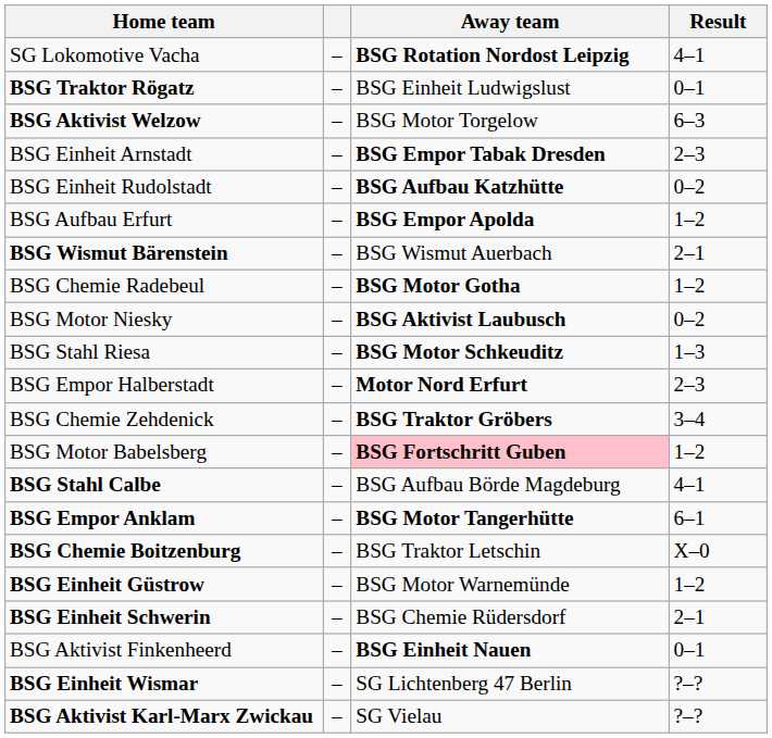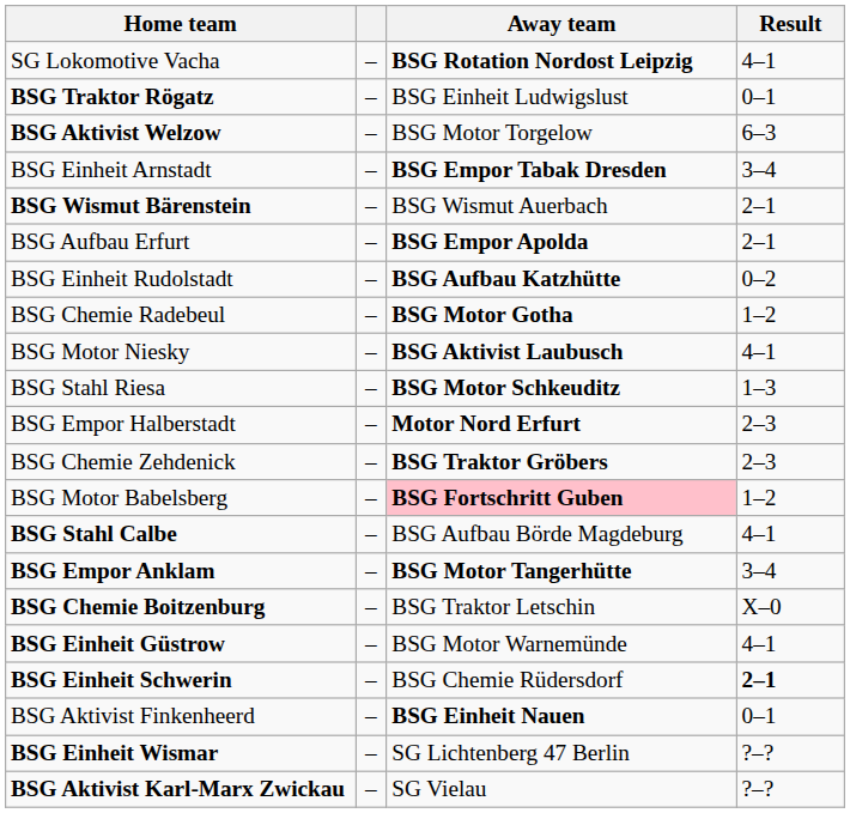BSG Einheit Arnstadt | Result: 2–3 -> 3–4
rows swapped: BSG Einheit Rudolstadt <-> BSG Wismut Bärenstein
BSG Aufbau Erfurt | Result: 1–2 -> 2–1
BSG Motor Niesky | Result: 0–2 -> 4–1
BSG Chemie Zehdenick | Result: 3–4 -> 2–3
BSG Empor Anklam | Result: 6–1 -> 3–4
BSG Einheit Güstrow | Result: 1–2 -> 4–1
BSG Einheit Schwerin | Result: normal -> bold
